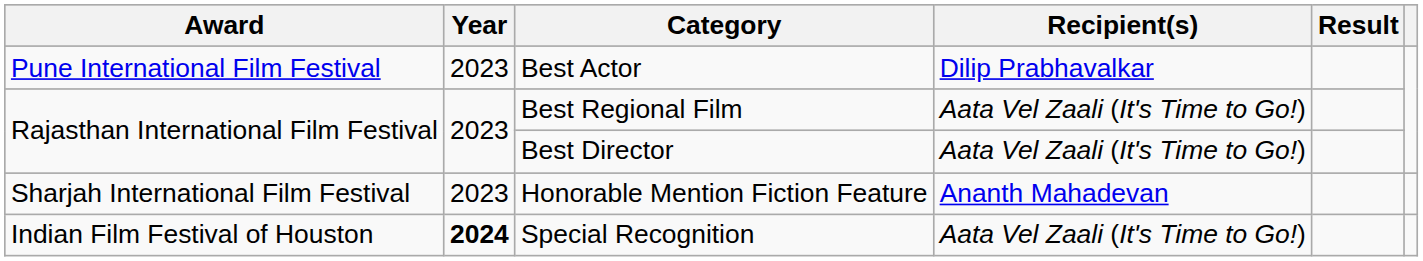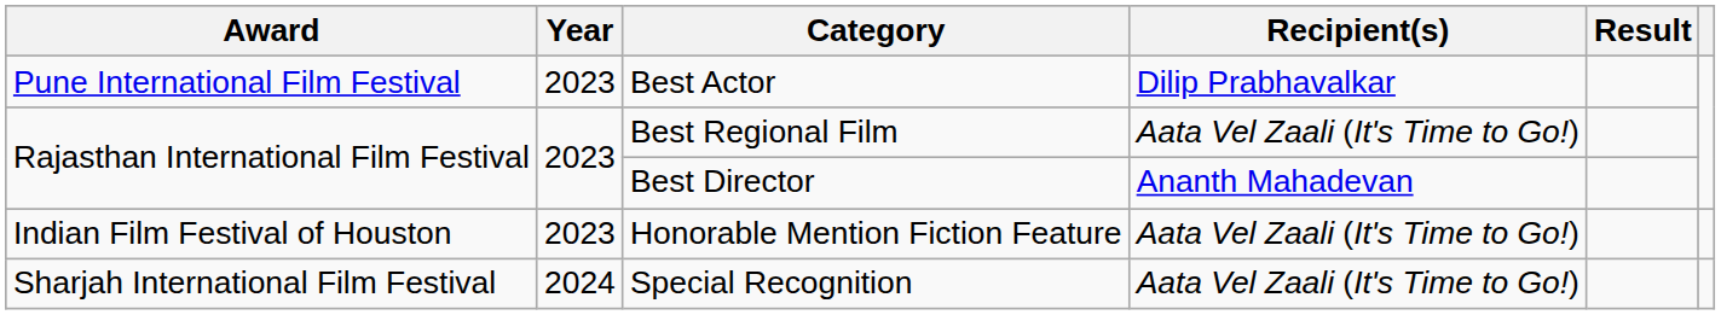Best Director | Recipient(s): Aata Vel Zaali (It's Time to Go!) -> Ananth Mahadevan
Honorable Mention Fiction Feature | Award: Sharjah International Film Festival -> Indian Film Festival of Houston
Honorable Mention Fiction Feature | Recipient(s): Ananth Mahadevan -> Aata Vel Zaali (It's Time to Go!)
Special Recognition | Award: Indian Film Festival of Houston -> Sharjah International Film Festival
Special Recognition | Year: bold -> normal
